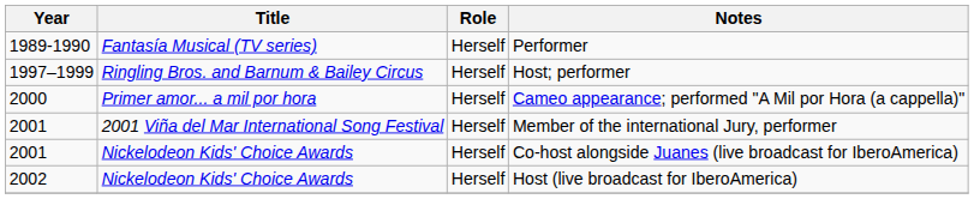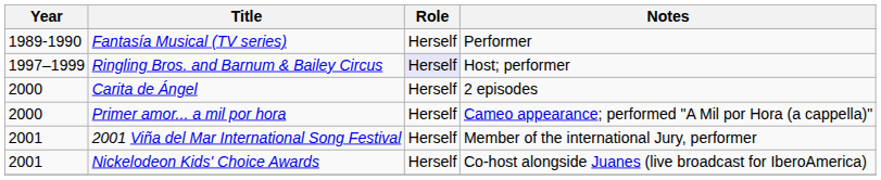Host; performer | Role: no background -> lavender background
+ row: 2000 | Carita de Ángel | Herself | 2 episodes
- row: 2002 | Nickelodeon Kids' Choice Awards | Herself | Host (live broadcast for IberoAmerica)
